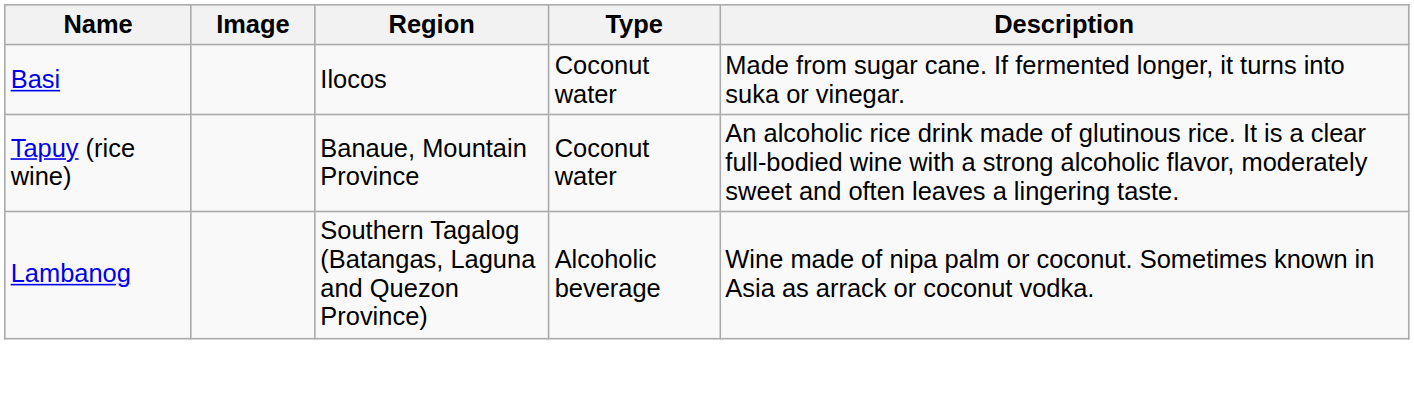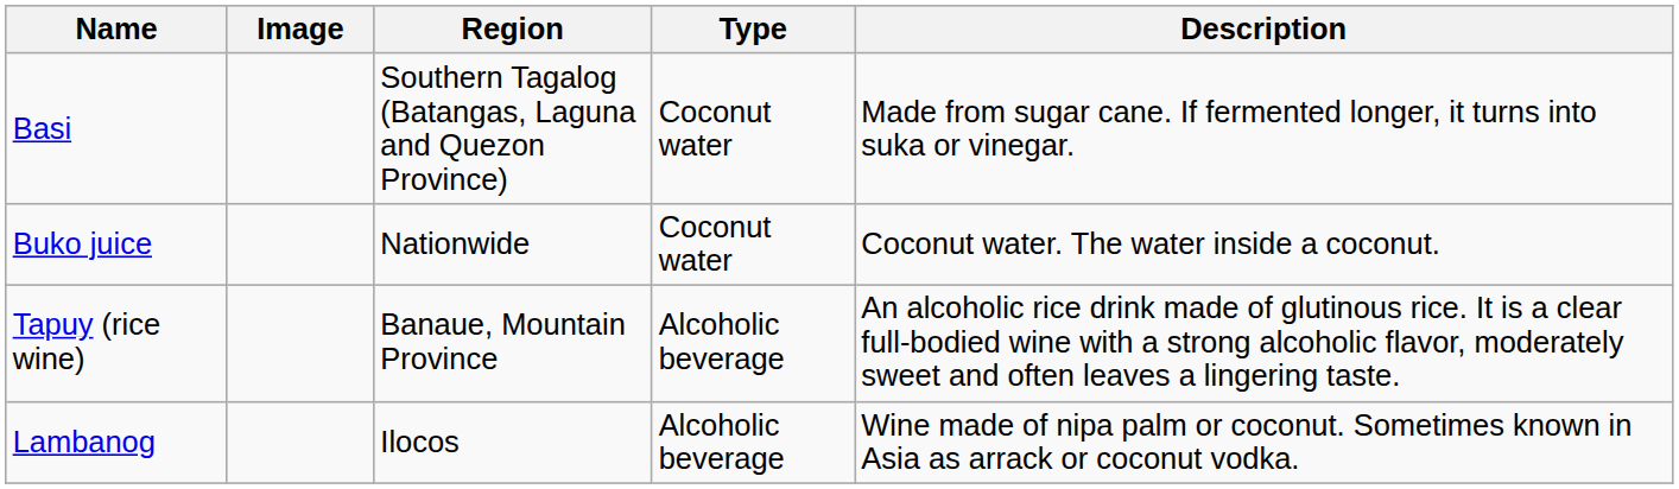Basi | Region: Ilocos -> Southern Tagalog (Batangas, Laguna and Quezon Province)
+ row: Buko juice | Nationwide | Coconut water | Coconut water. The water inside a coconut.
Tapuy (rice wine) | Type: Coconut water -> Alcoholic beverage
Lambanog | Region: Southern Tagalog (Batangas, Laguna and Quezon Province) -> Ilocos
